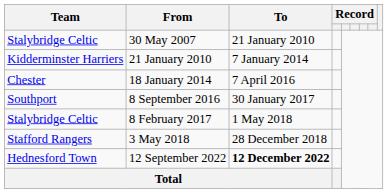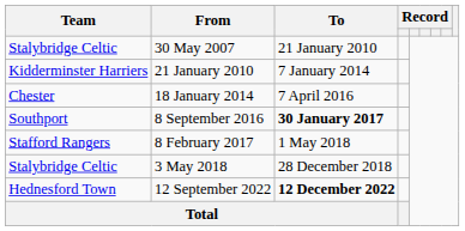8 September 2016 | To: normal -> bold
8 February 2017 | Team: Stalybridge Celtic -> Stafford Rangers
3 May 2018 | Team: Stafford Rangers -> Stalybridge Celtic
